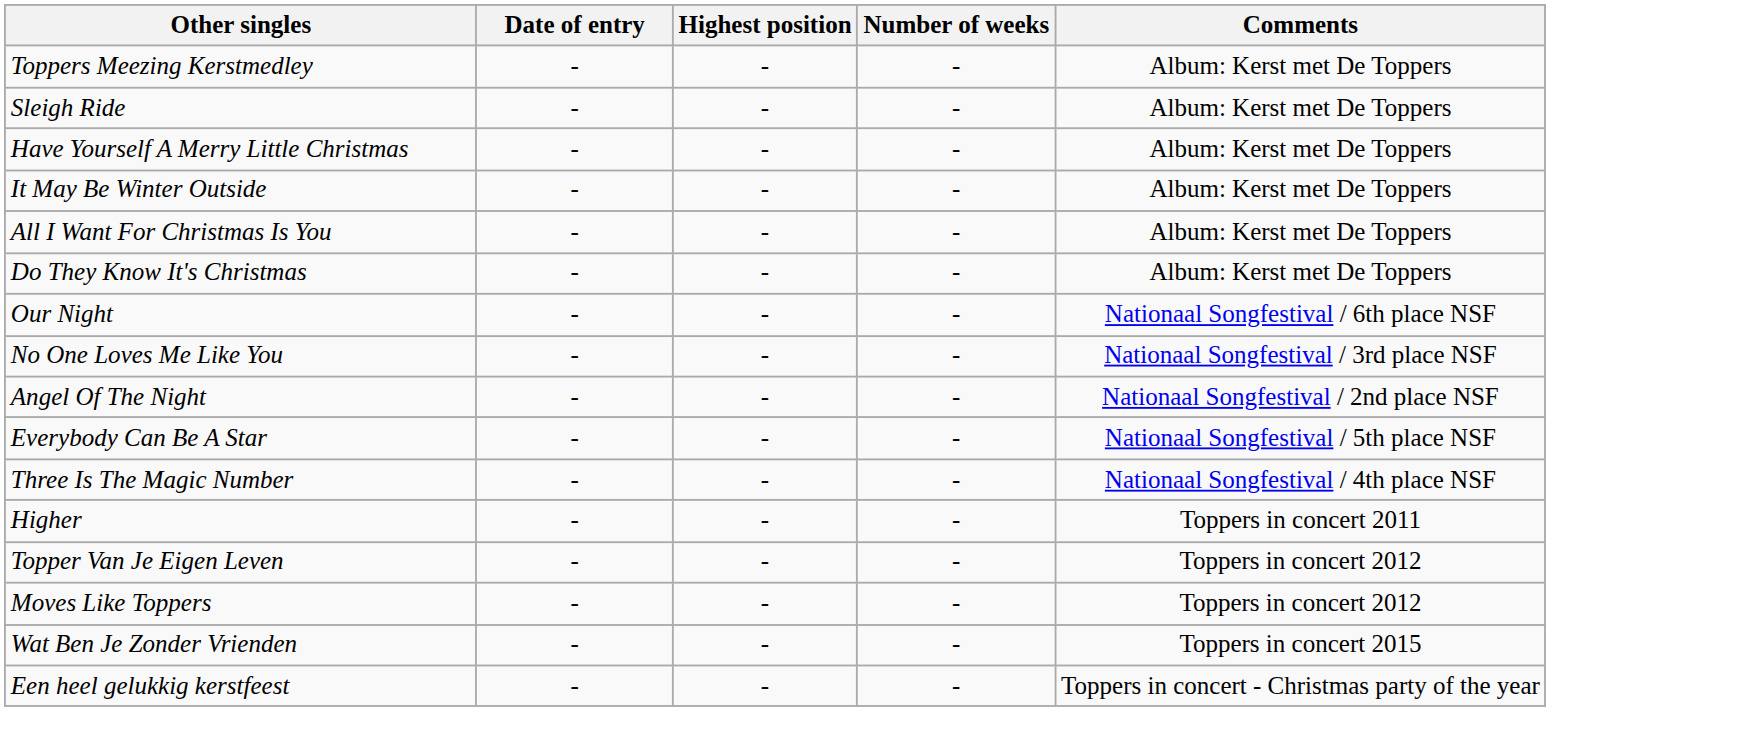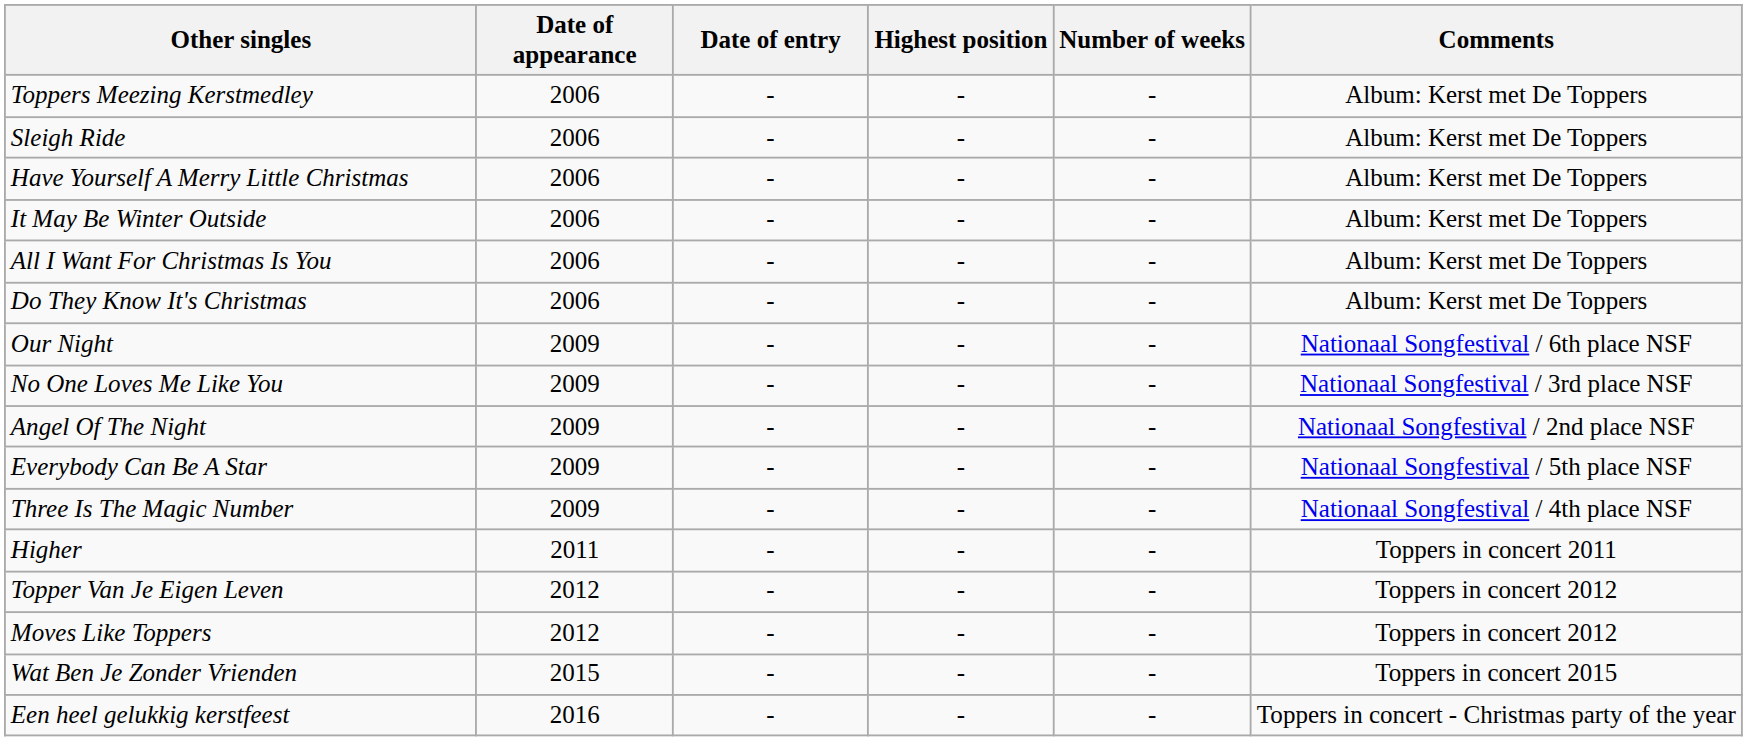+ column: Date of appearance | 2006 | 2006 | 2006 | 2006 | 2006 | 2006 | 2009 | 2009 | 2009 | 2009 | 2009 | 2011 | 2012 | 2012 | 2015 | 2016
